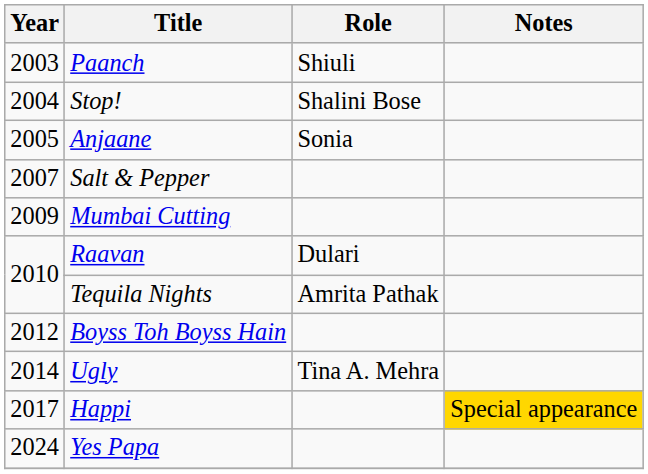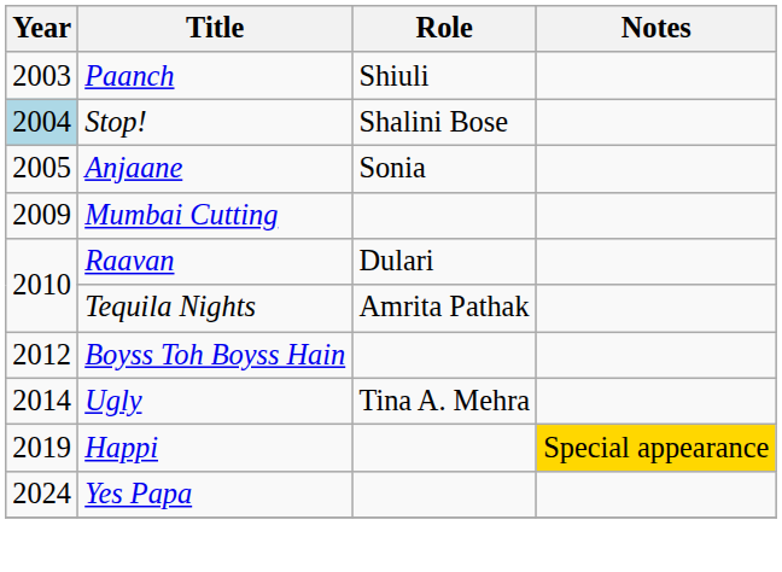Stop! | Year: no background -> lightblue background
- row: 2007 | Salt & Pepper
Happi | Year: 2017 -> 2019
